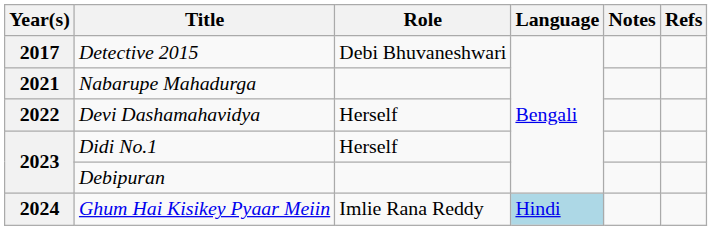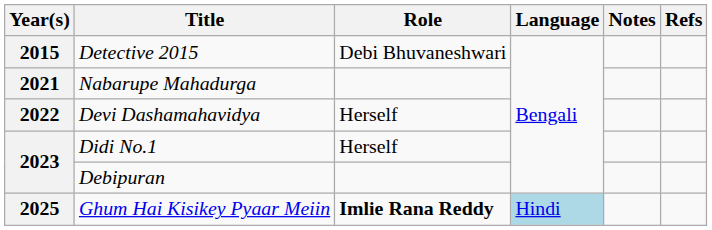Detective 2015 | Year(s): 2017 -> 2015
Ghum Hai Kisikey Pyaar Meiin | Year(s): 2024 -> 2025
Ghum Hai Kisikey Pyaar Meiin | Role: normal -> bold
